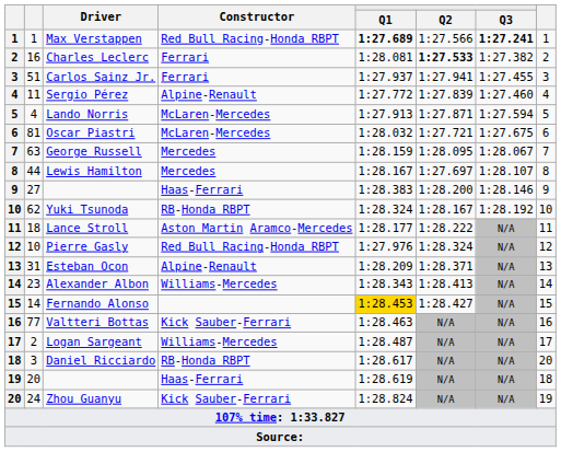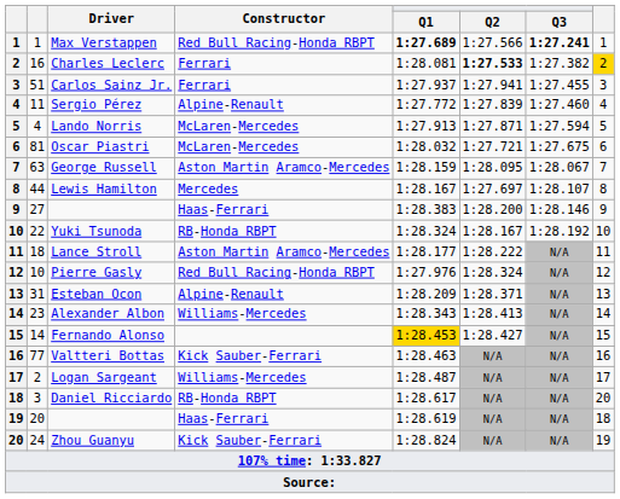Charles Leclerc | column 8: no background -> gold background
George Russell | Constructor: Mercedes -> Aston Martin Aramco-Mercedes
Yuki Tsunoda | column 2: 62 -> 22
